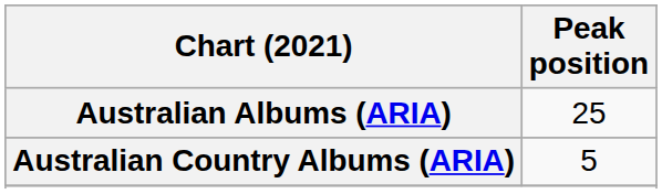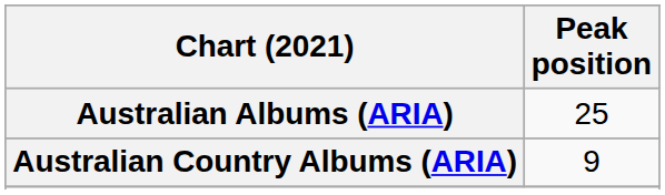Australian Country Albums (ARIA) | Peak position: 5 -> 9
